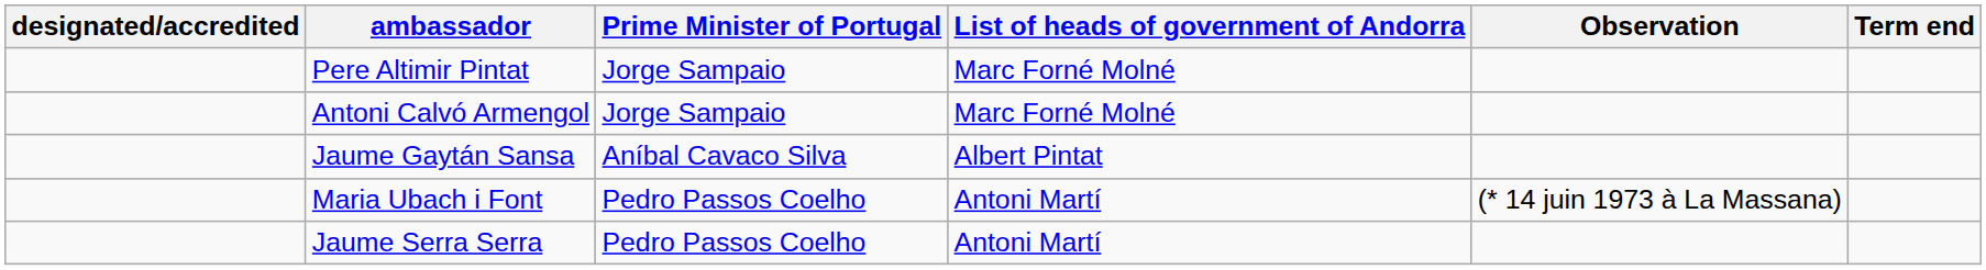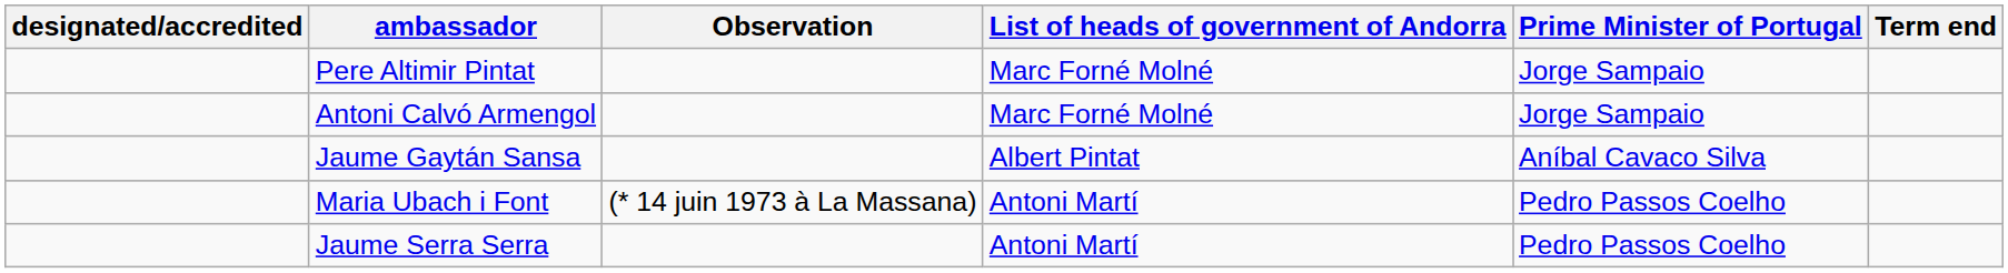columns swapped: Observation <-> Prime Minister of Portugal
